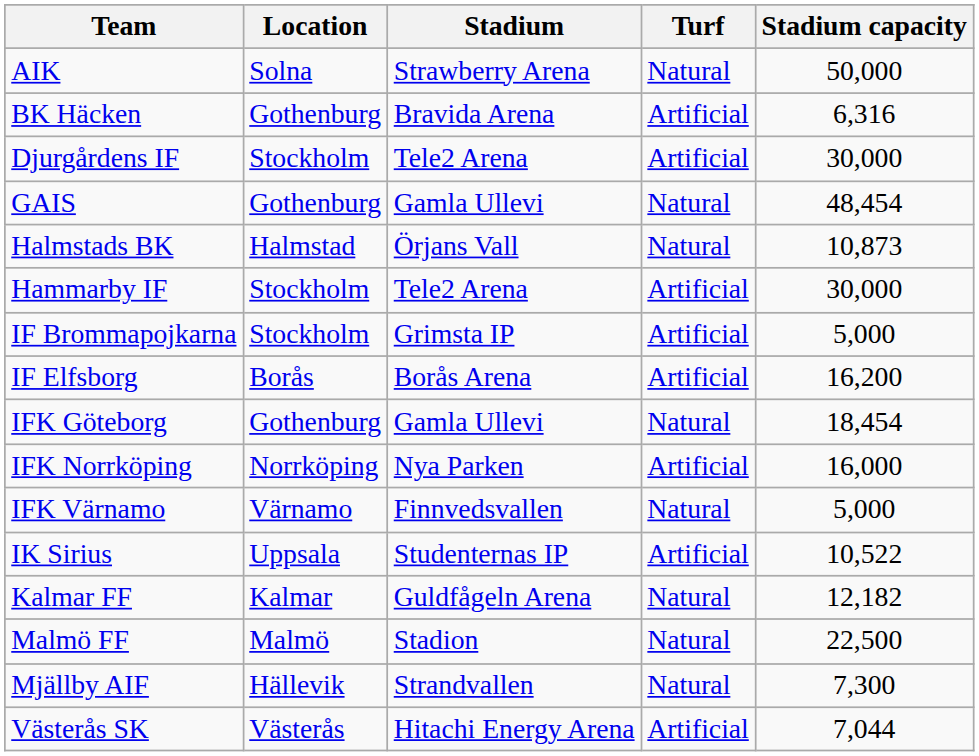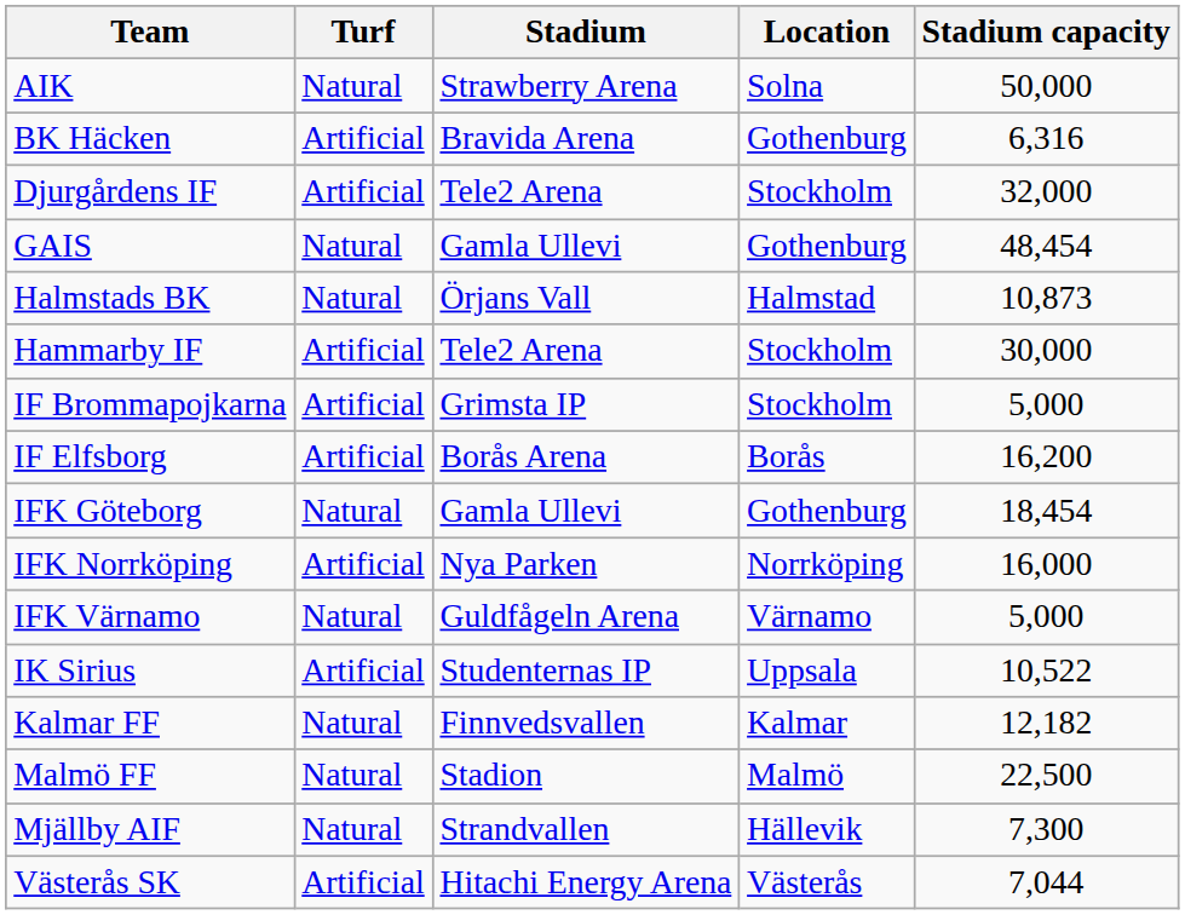columns swapped: Location <-> Turf
Djurgårdens IF | Stadium capacity: 30,000 -> 32,000
IFK Värnamo | Stadium: Finnvedsvallen -> Guldfågeln Arena
Kalmar FF | Stadium: Guldfågeln Arena -> Finnvedsvallen
